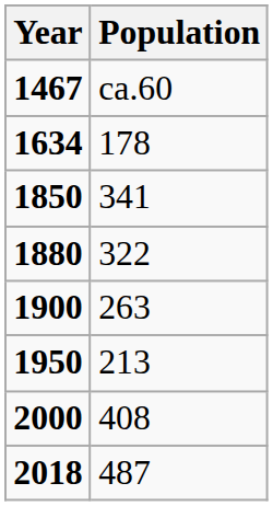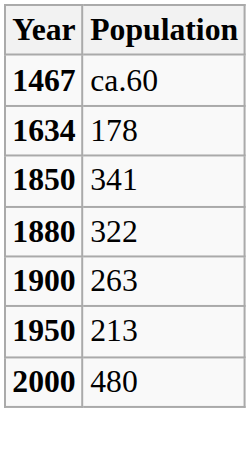2000 | Population: 408 -> 480
- row: 2018 | 487
